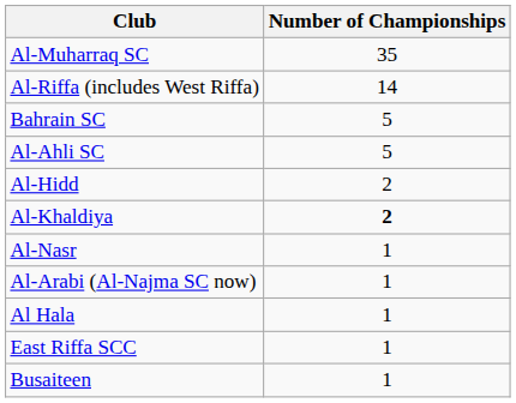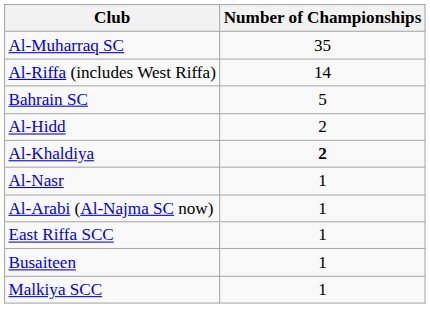- row: Al-Ahli SC | 5
- row: Al Hala | 1
+ row: Malkiya SCC | 1
